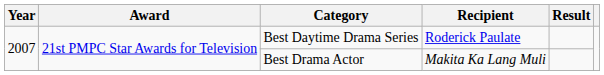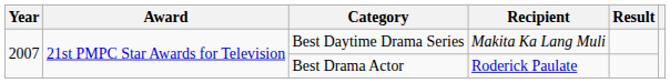Best Daytime Drama Series | Recipient: Roderick Paulate -> Makita Ka Lang Muli
Best Drama Actor | Recipient: Makita Ka Lang Muli -> Roderick Paulate
